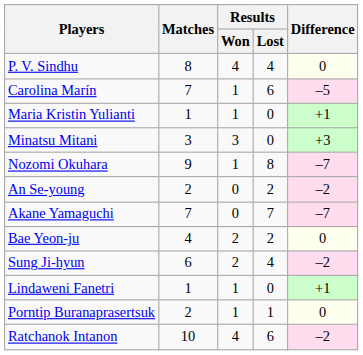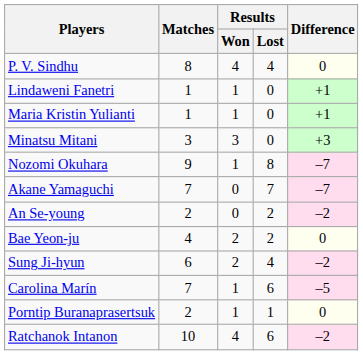rows swapped: Lindaweni Fanetri <-> Carolina Marín
rows swapped: Akane Yamaguchi <-> An Se-young
